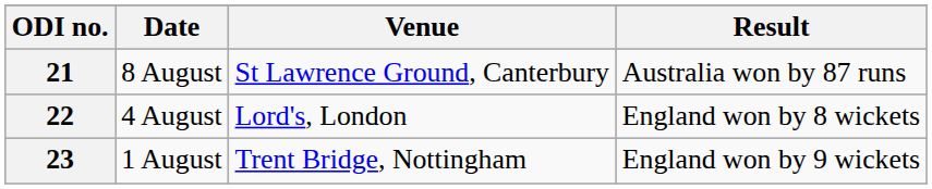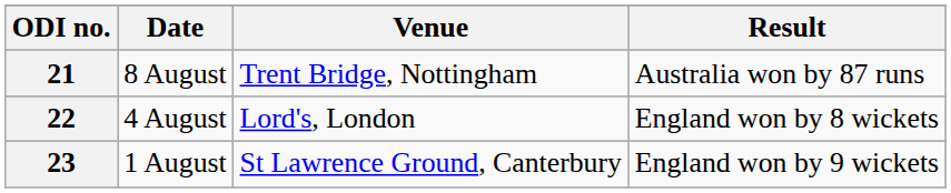21 | Venue: St Lawrence Ground, Canterbury -> Trent Bridge, Nottingham
23 | Venue: Trent Bridge, Nottingham -> St Lawrence Ground, Canterbury
